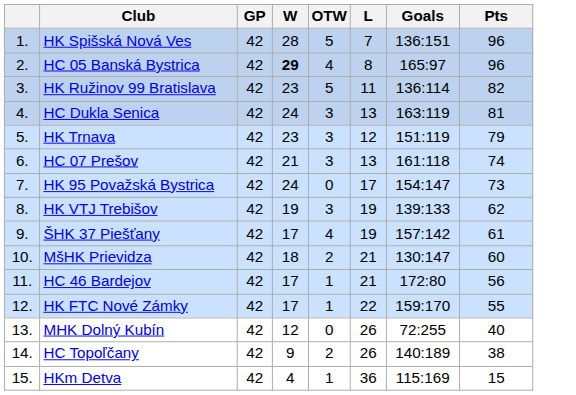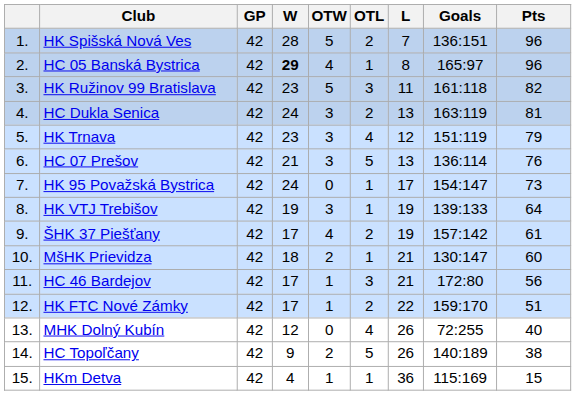+ column: OTL | 2 | 1 | 3 | 2 | 4 | 5 | 1 | 1 | 2 | 1 | 3 | 2 | 4 | 5 | 1
HK Ružinov 99 Bratislava | Goals: 136:114 -> 161:118
HC 07 Prešov | Goals: 161:118 -> 136:114
HC 07 Prešov | Pts: 74 -> 76
HK VTJ Trebišov | Pts: 62 -> 64
HK FTC Nové Zámky | Pts: 55 -> 51
